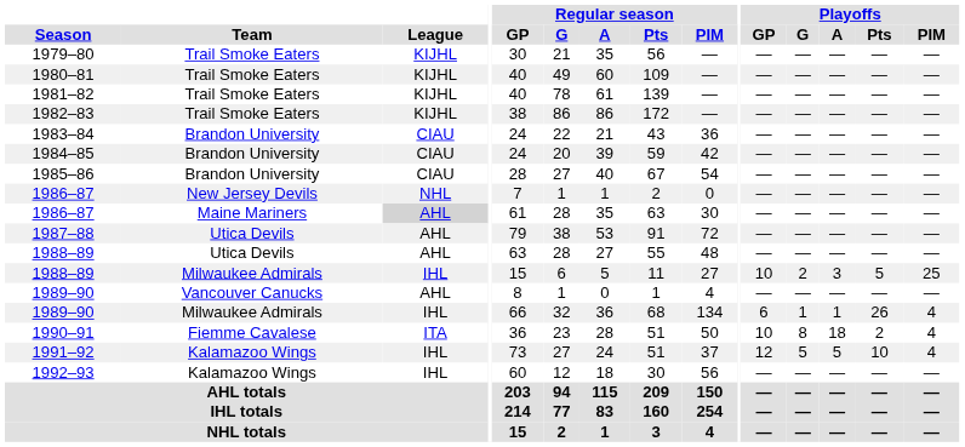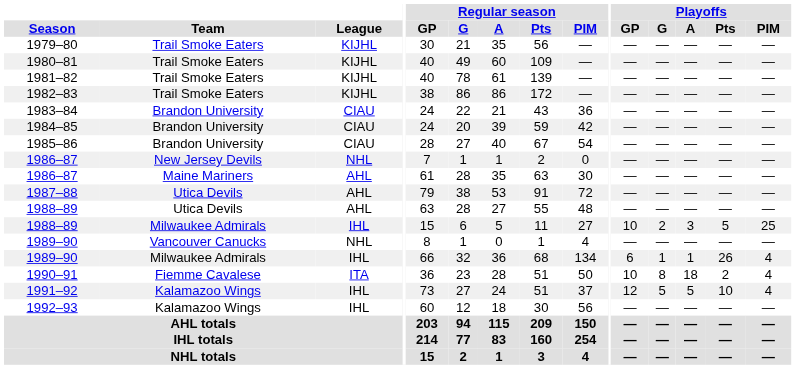1986–87 / Maine Mariners | League: lightgrey background -> no background
1989–90 / Vancouver Canucks | League: AHL -> NHL
